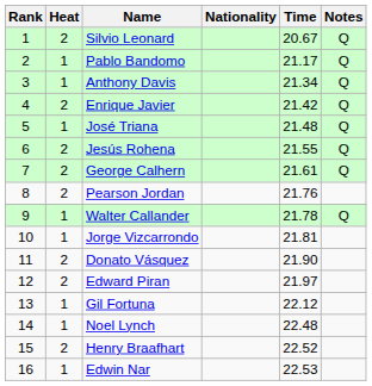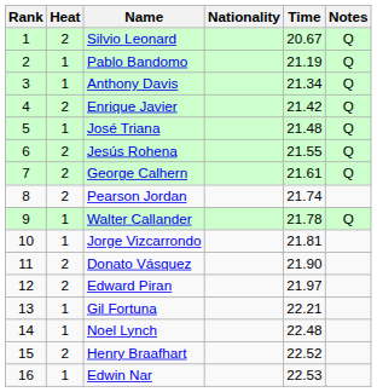Pablo Bandomo | Time: 21.17 -> 21.19
Pearson Jordan | Time: 21.76 -> 21.74
Gil Fortuna | Time: 22.12 -> 22.21
